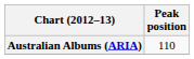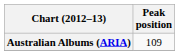Australian Albums (ARIA) | Peak position: 110 -> 109
